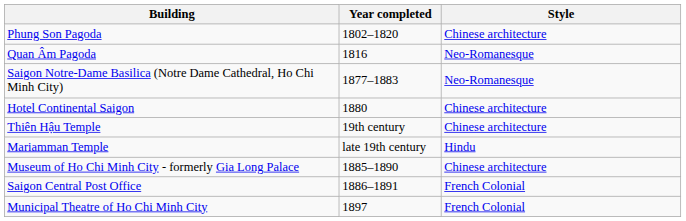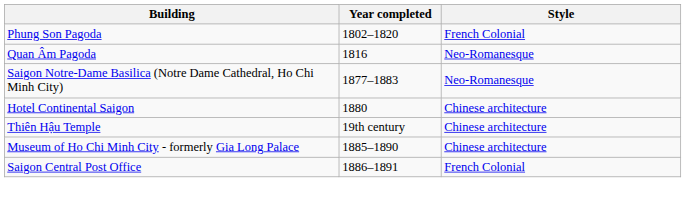Phung Son Pagoda | Style: Chinese architecture -> French Colonial
- row: Mariamman Temple | late 19th century | Hindu
- row: Municipal Theatre of Ho Chi Minh City | 1897 | French Colonial
